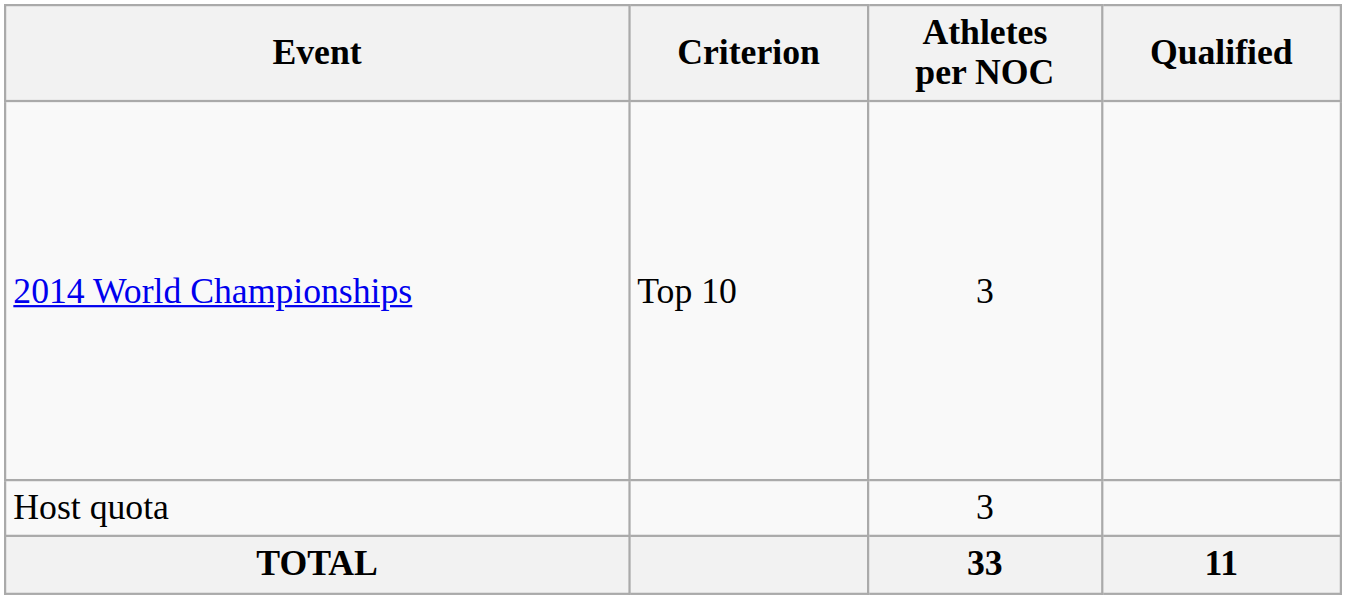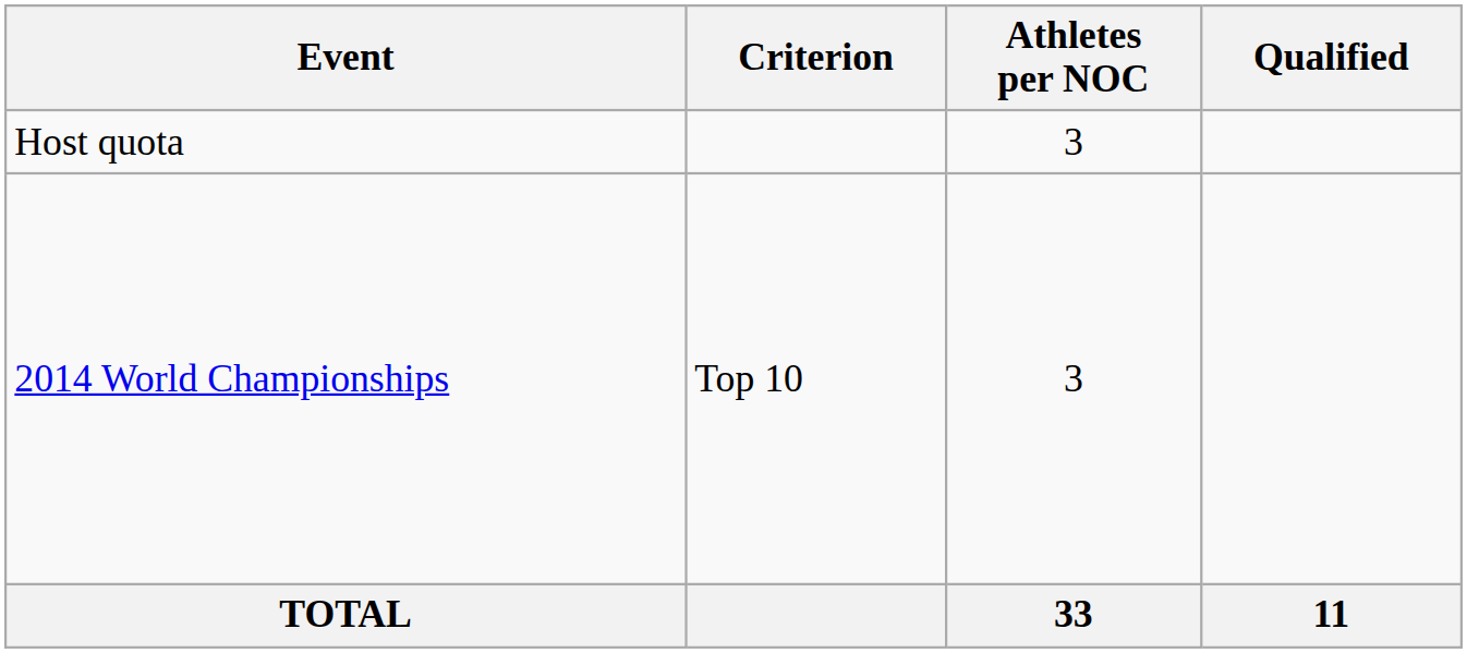rows swapped: Host quota <-> 2014 World Championships
